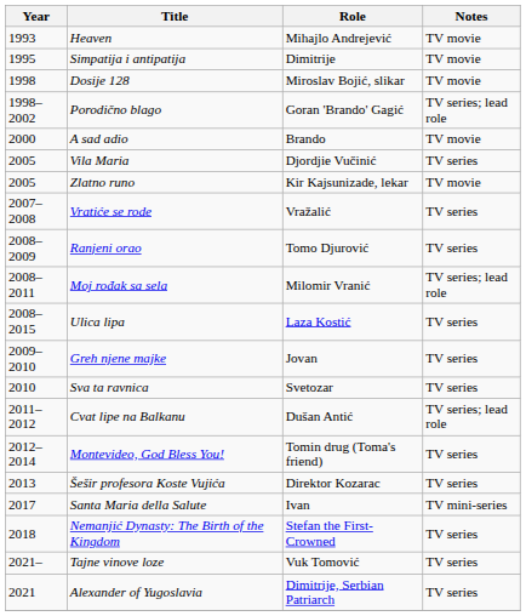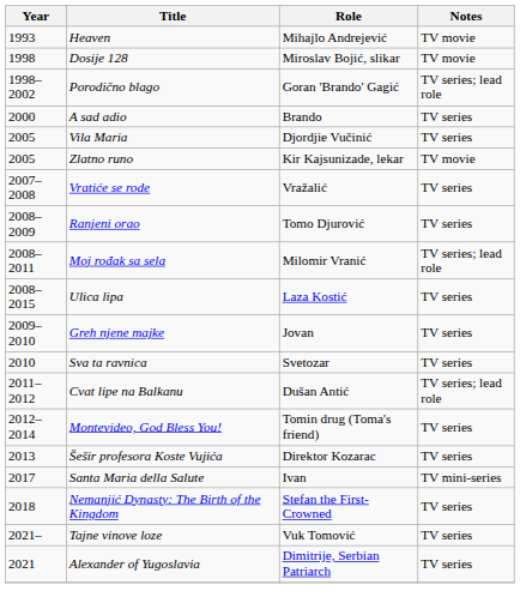- row: 1995 | Simpatija i antipatija | Dimitrije | TV movie
A sad adio | Notes: TV movie -> TV series
